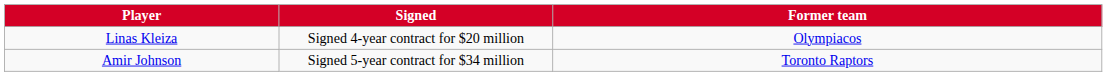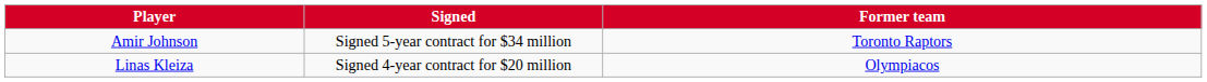rows swapped: Amir Johnson <-> Linas Kleiza
